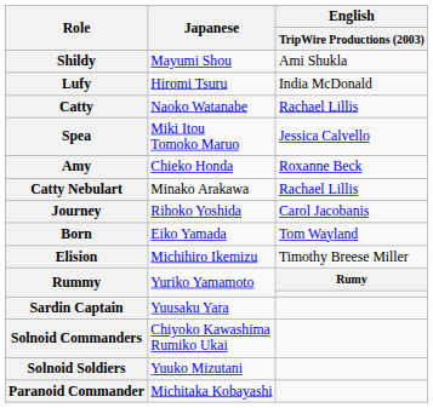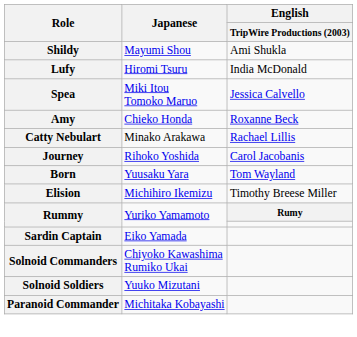- row: Catty | Naoko Watanabe | Rachael Lillis
Born | Japanese: Eiko Yamada -> Yuusaku Yara
Sardin Captain | Japanese: Yuusaku Yara -> Eiko Yamada
